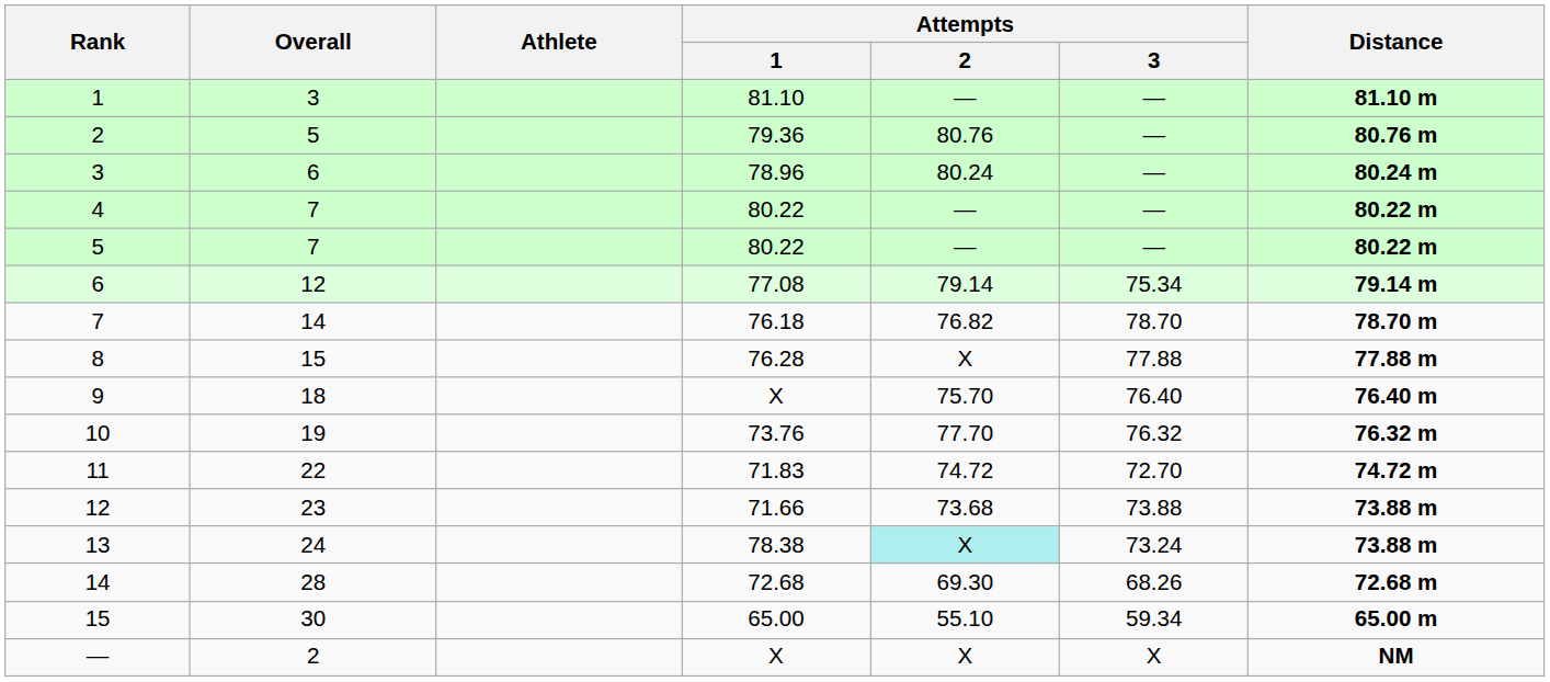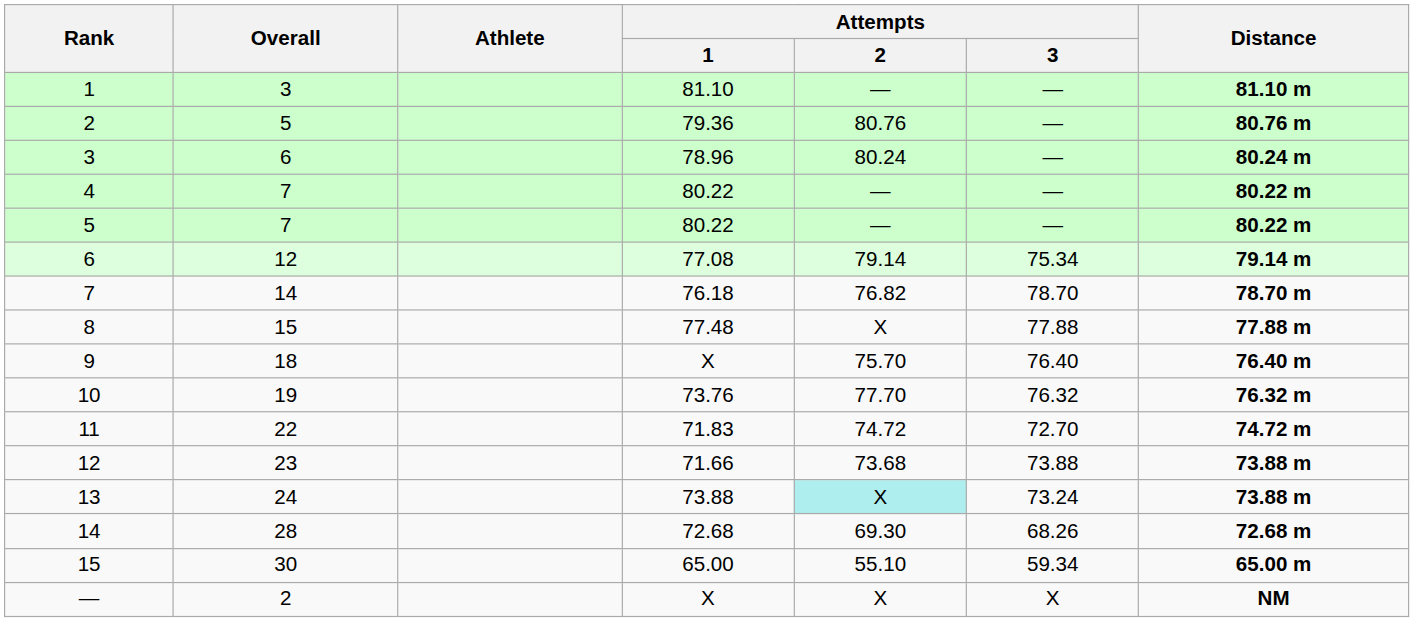8 | Attempts / 1: 76.28 -> 77.48
13 | Attempts / 1: 78.38 -> 73.88
